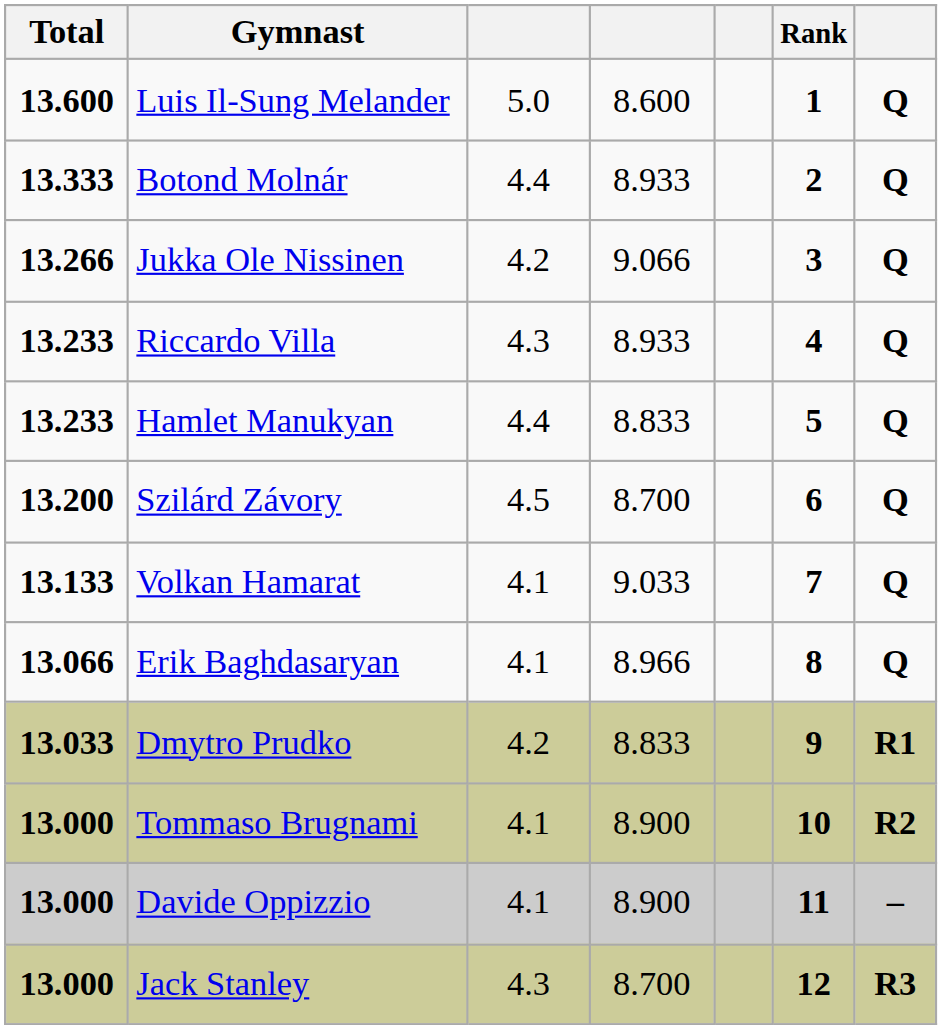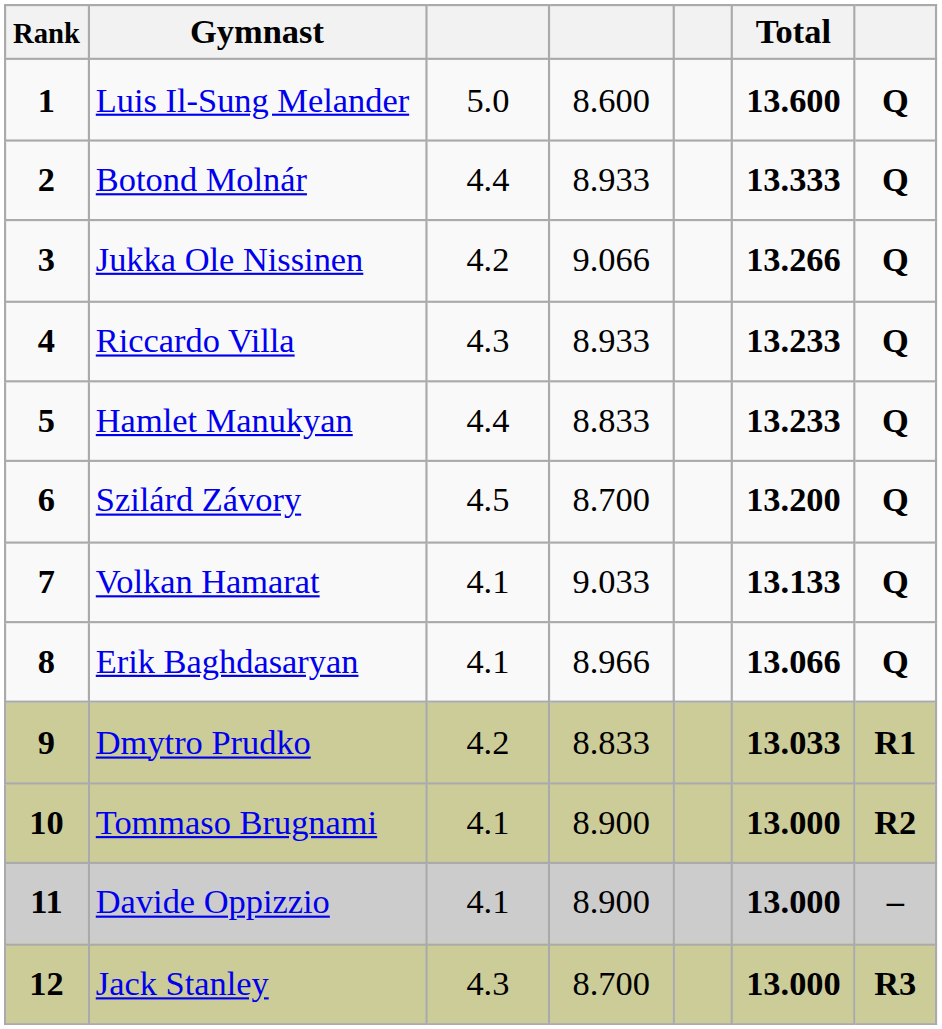columns swapped: Rank <-> Total
